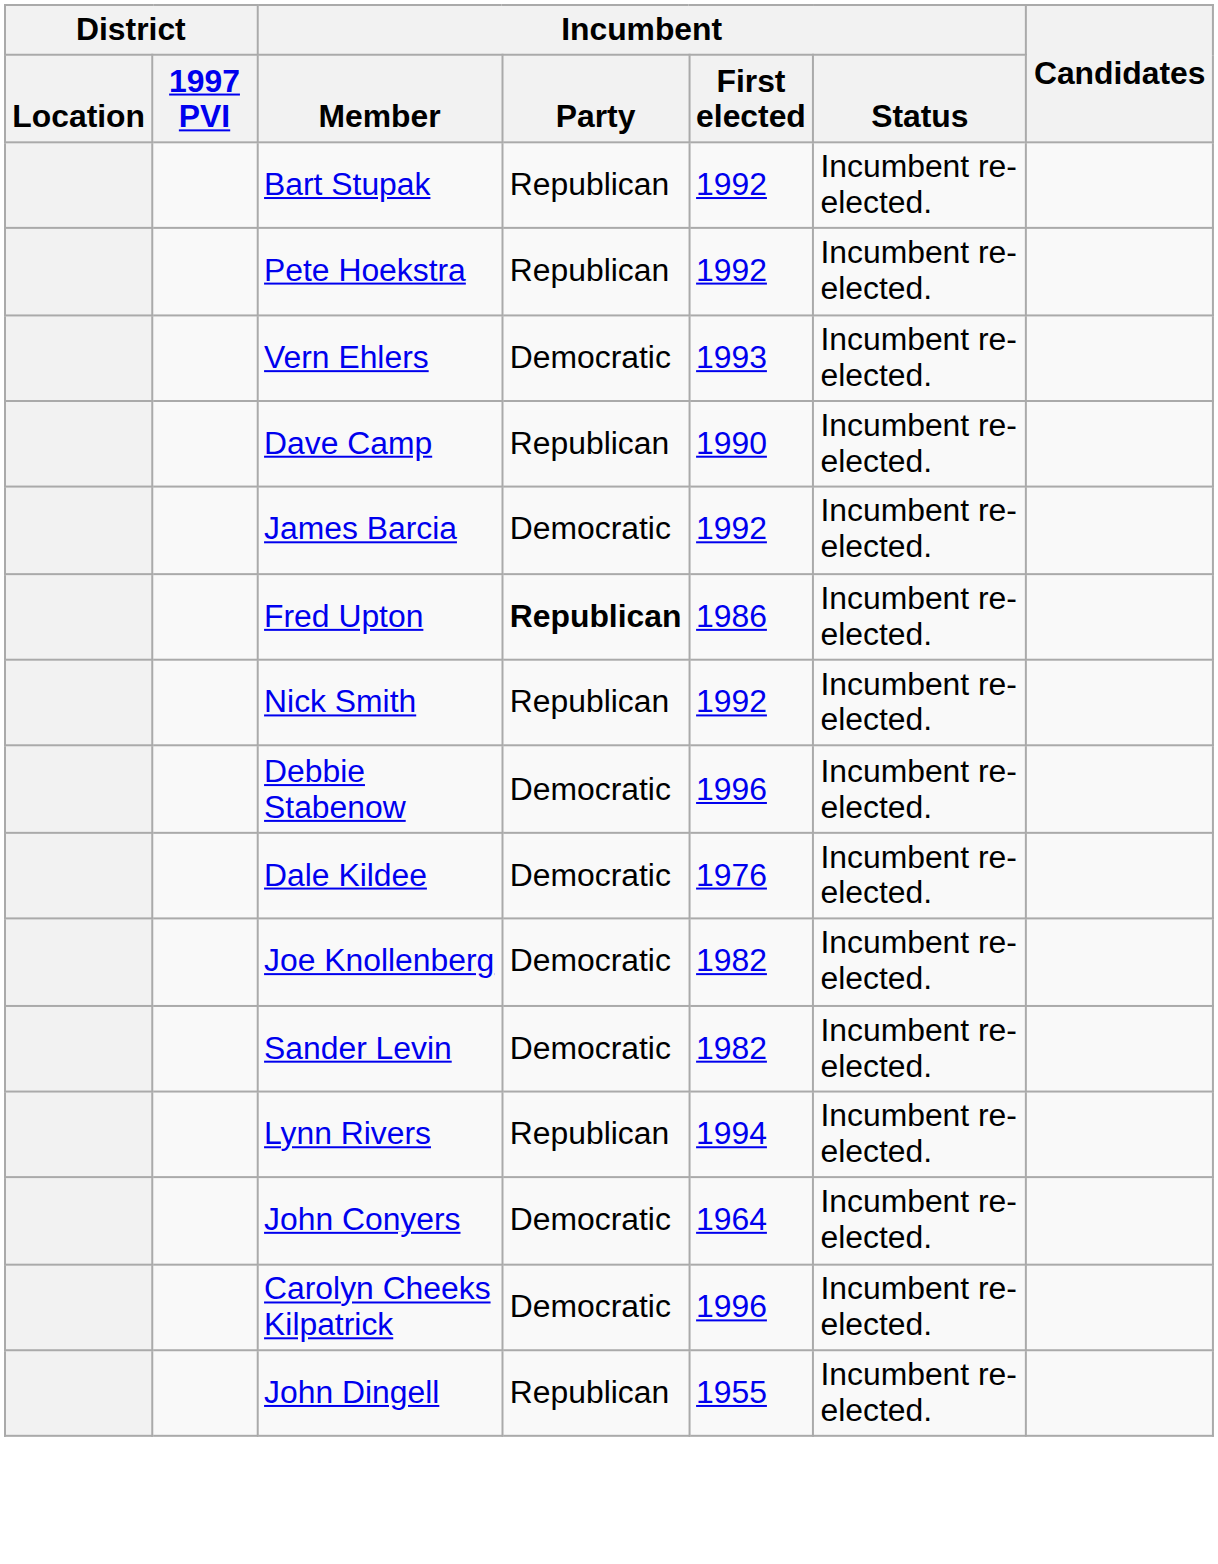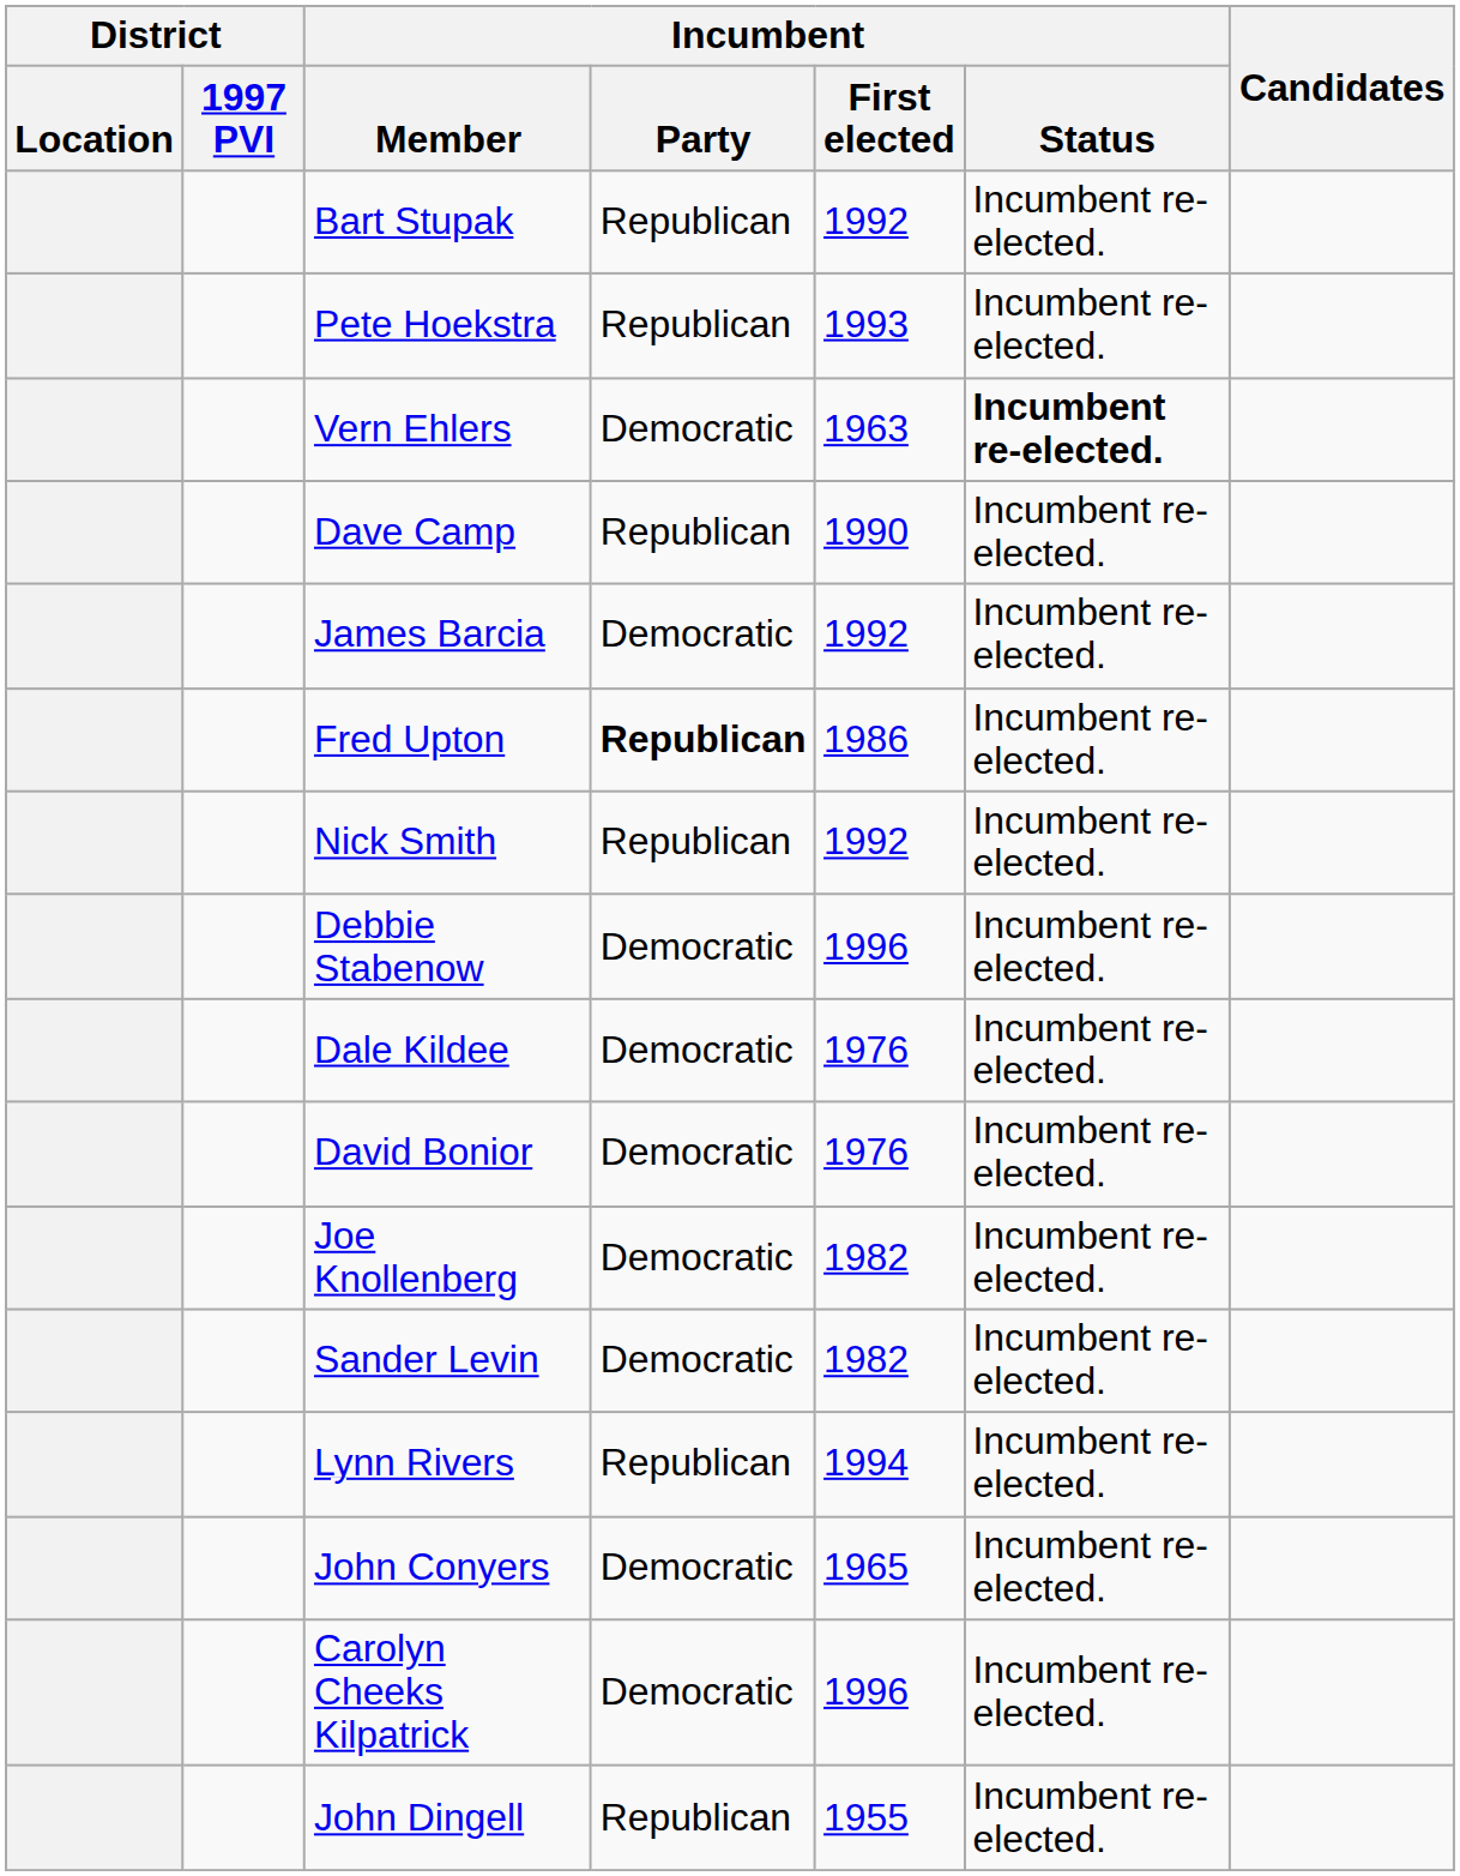Pete Hoekstra | Incumbent / First elected: 1992 -> 1993
Vern Ehlers | Incumbent / First elected: 1993 -> 1963
Vern Ehlers | Incumbent / Status: normal -> bold
+ row: David Bonior | Democratic | 1976 | Incumbent re-elected.
John Conyers | Incumbent / First elected: 1964 -> 1965
